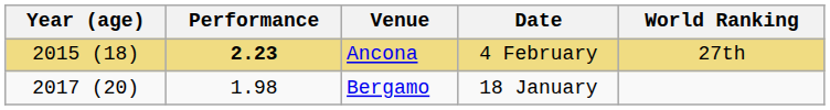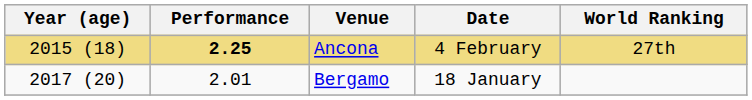Ancona | Performance: 2.23 -> 2.25
Bergamo | Performance: 1.98 -> 2.01
